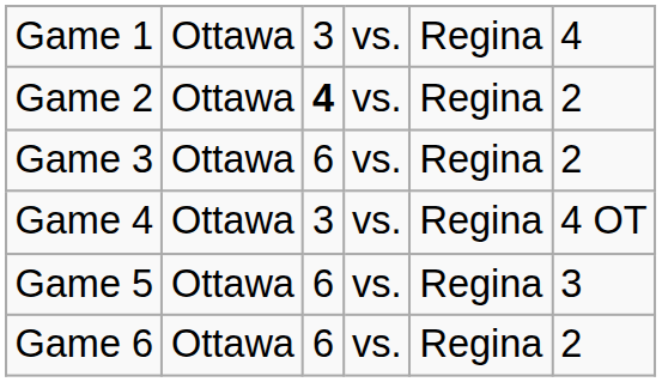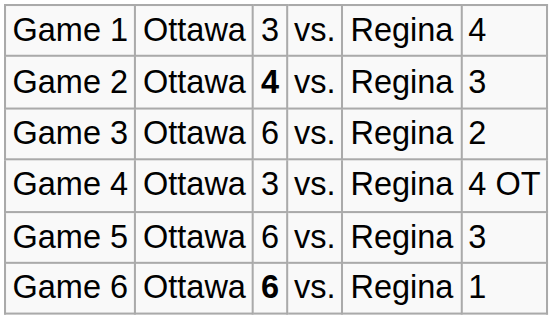Game 2 | column 6: 2 -> 3
Game 6 | column 3: normal -> bold
Game 6 | column 6: 2 -> 1
